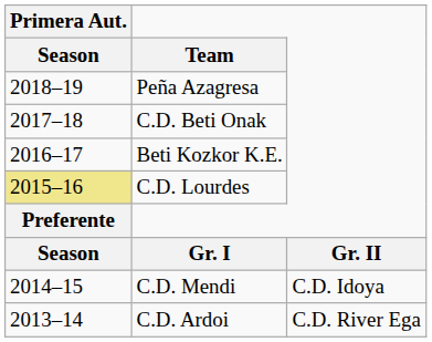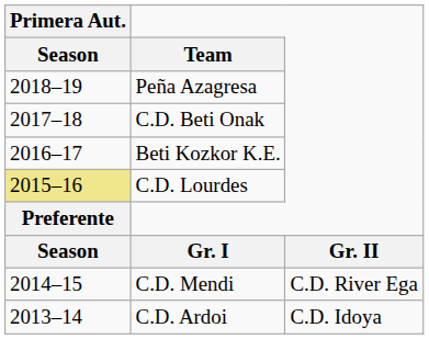C.D. Mendi | column 3: C.D. Idoya -> C.D. River Ega
C.D. Ardoi | column 3: C.D. River Ega -> C.D. Idoya
